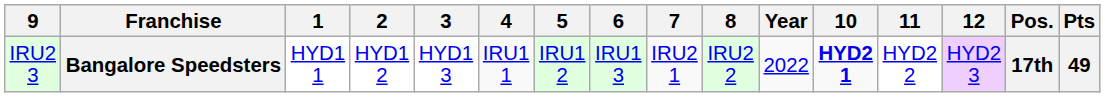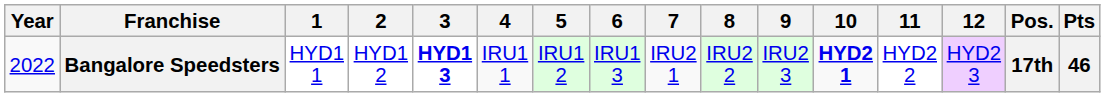columns swapped: Year <-> 9
Bangalore Speedsters | 3: normal -> bold
Bangalore Speedsters | Pts: 49 -> 46
